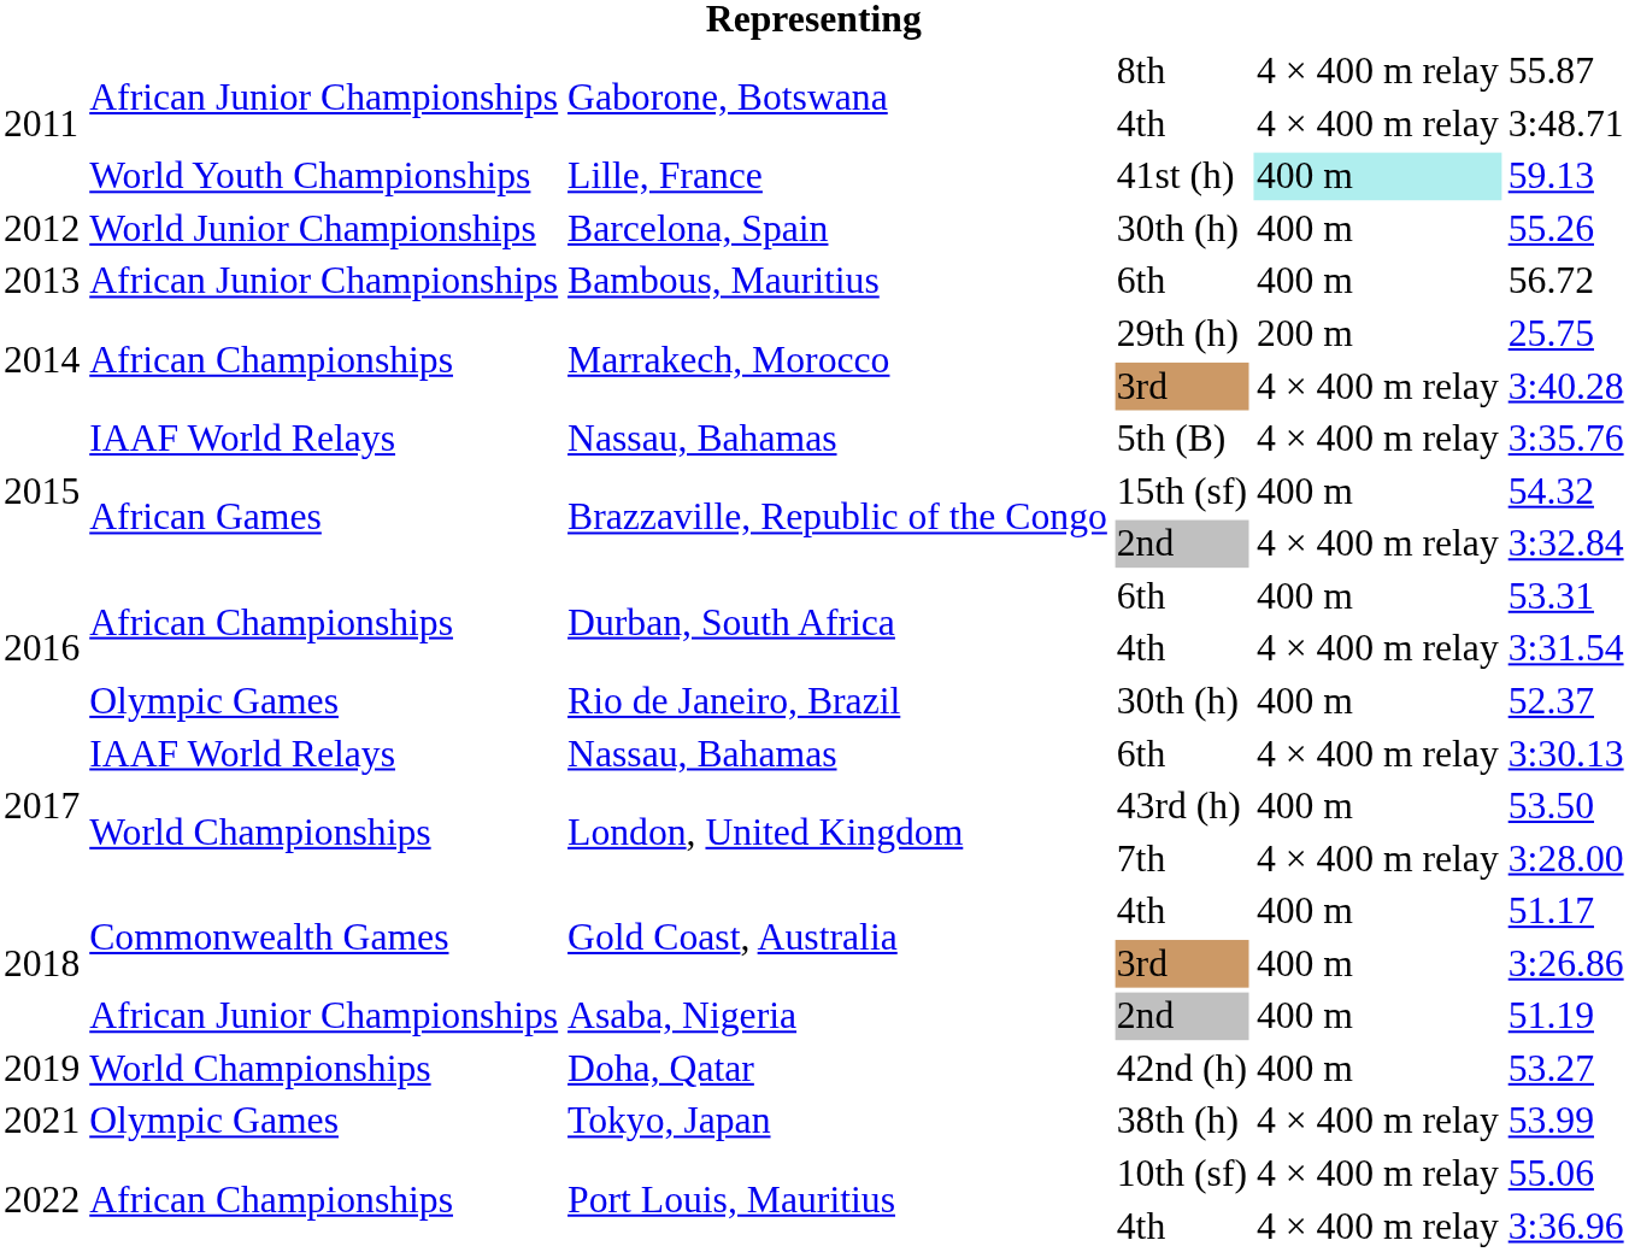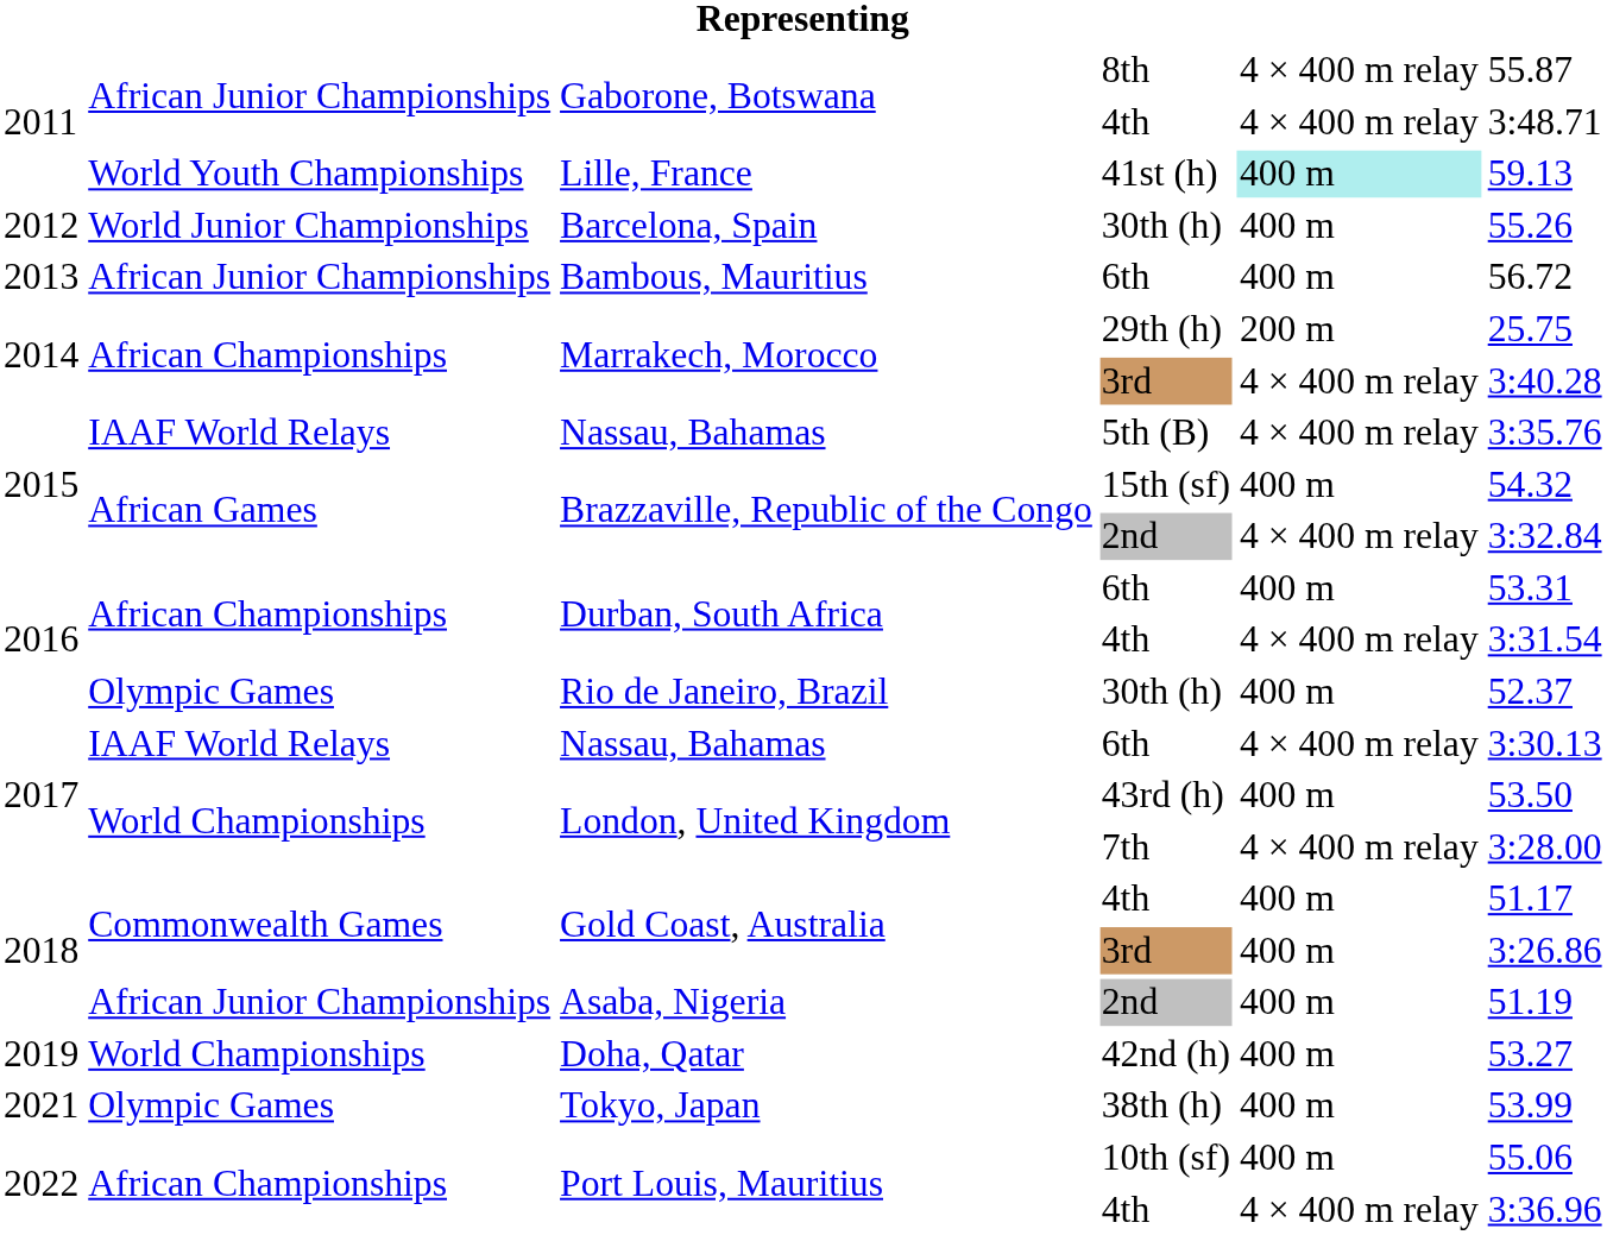Tokyo, Japan | column 5: 4 × 400 m relay -> 400 m
Port Louis, Mauritius / 10th (sf) | column 5: 4 × 400 m relay -> 400 m
